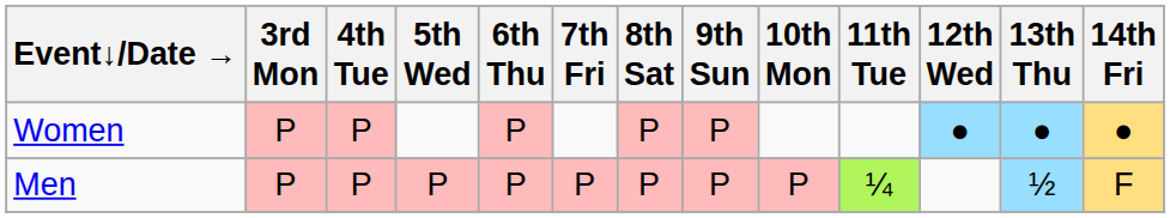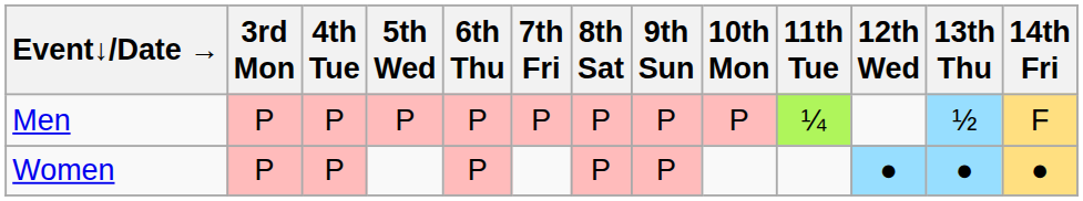rows swapped: Men <-> Women
